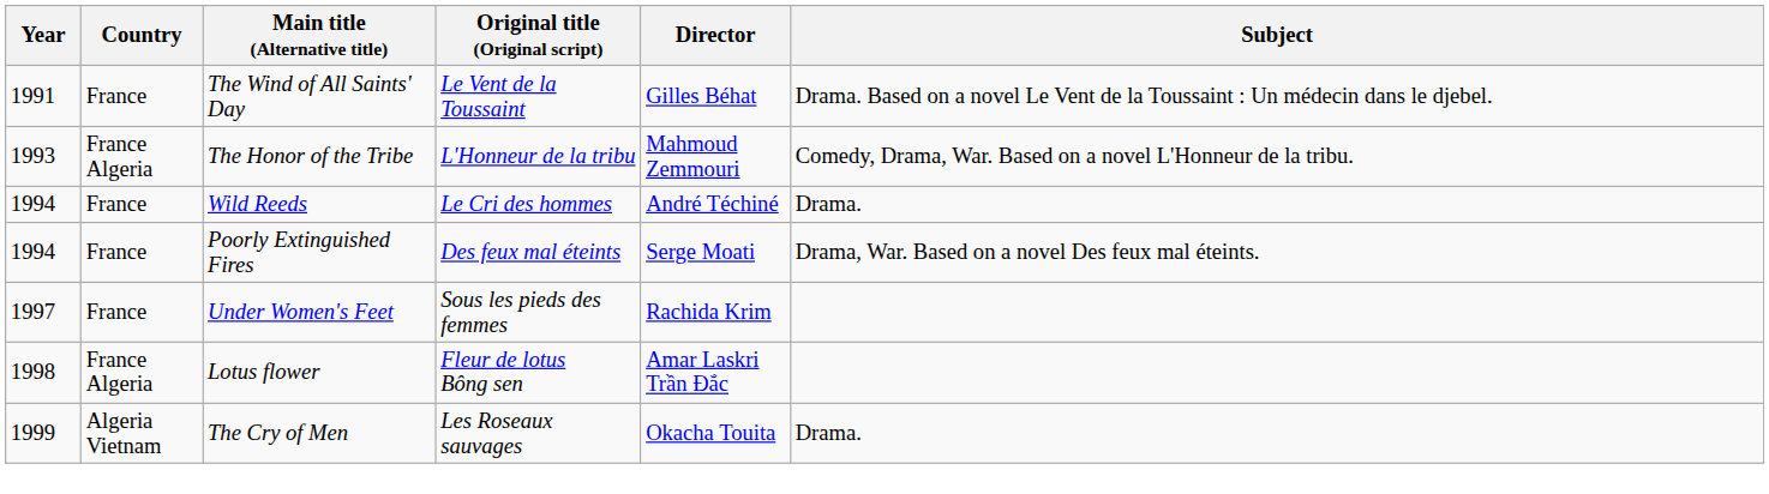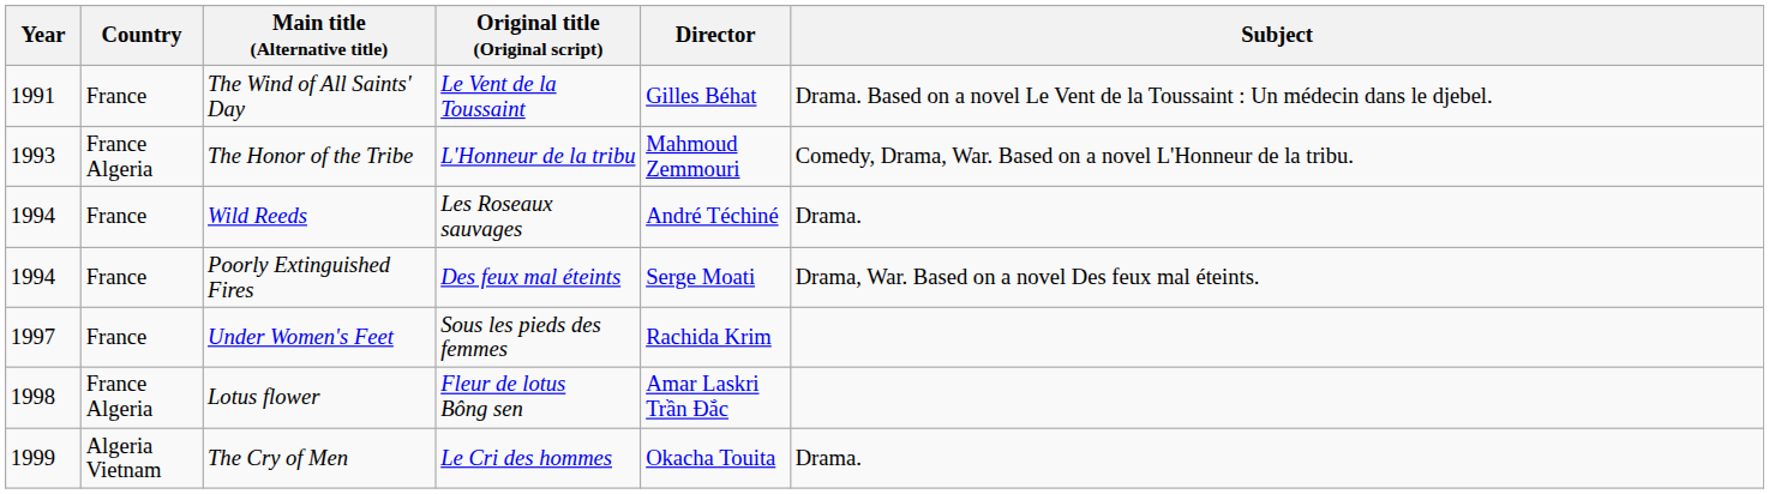Wild Reeds | Original title (Original script): Le Cri des hommes -> Les Roseaux sauvages
The Cry of Men | Original title (Original script): Les Roseaux sauvages -> Le Cri des hommes
